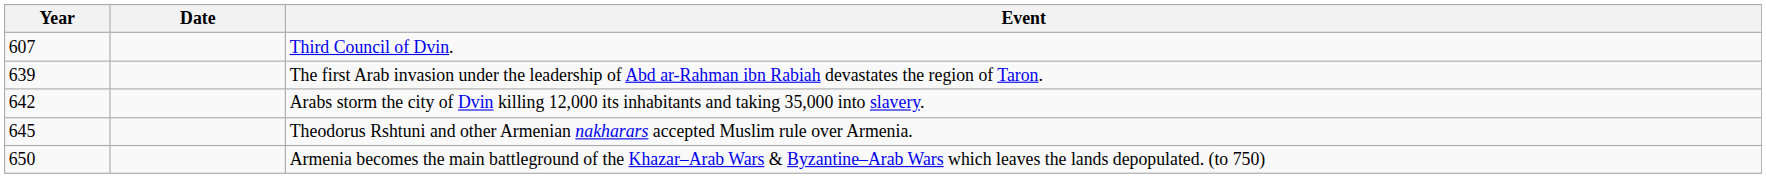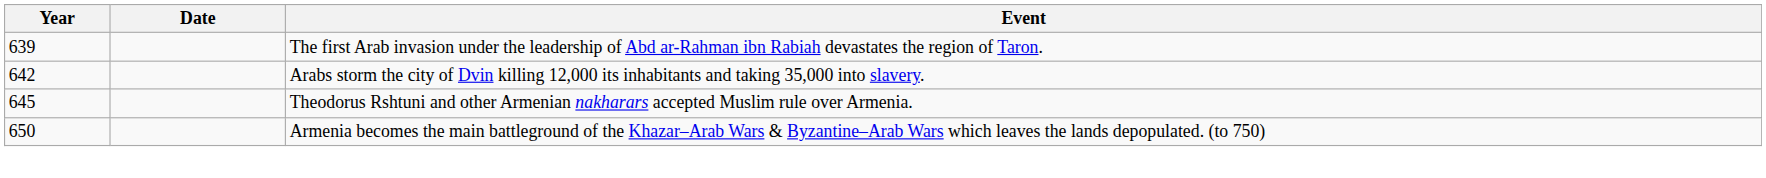- row: 607 | Third Council of Dvin.
